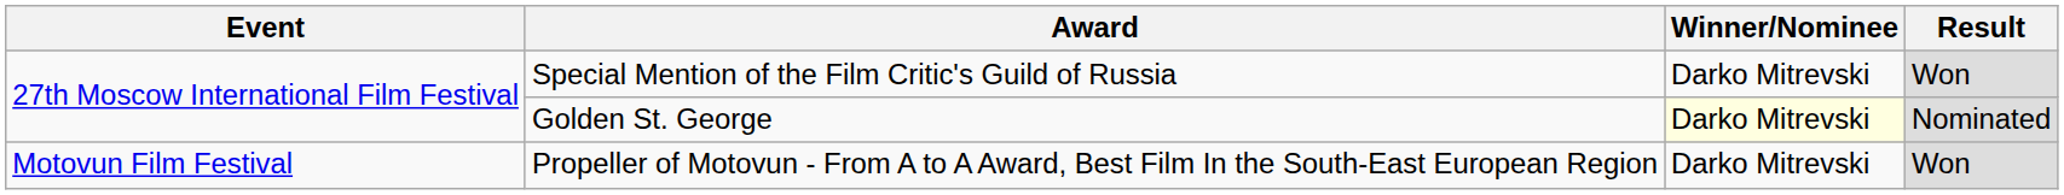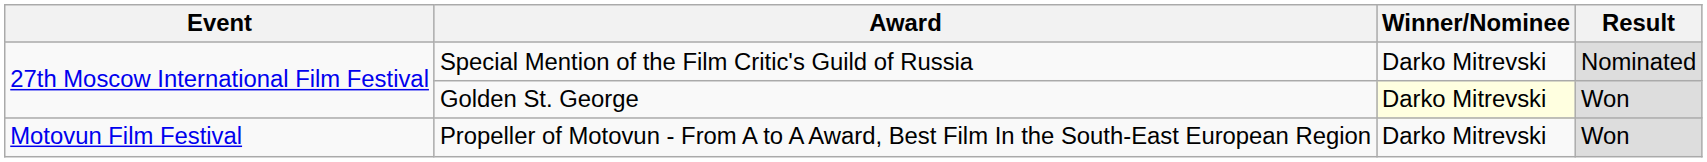Special Mention of the Film Critic's Guild of Russia | Result: Won -> Nominated
Golden St. George | Result: Nominated -> Won
